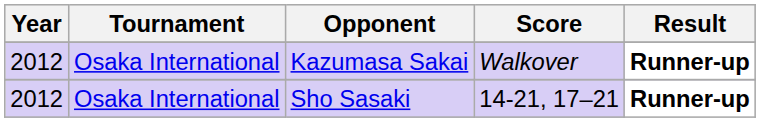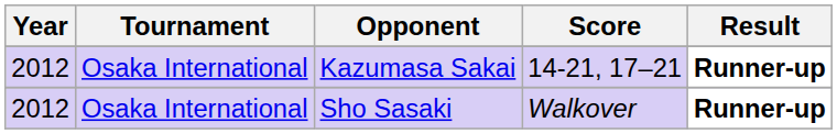Kazumasa Sakai | Score: Walkover -> 14-21, 17–21
Sho Sasaki | Score: 14-21, 17–21 -> Walkover
